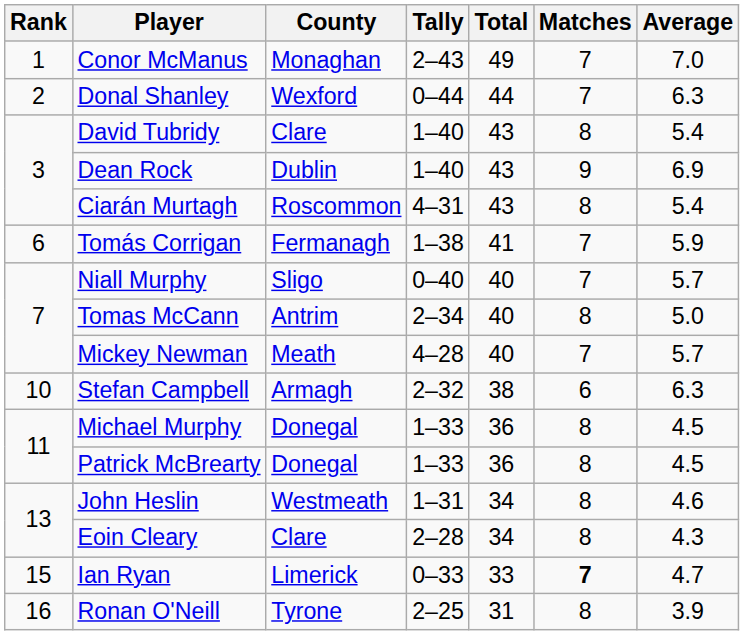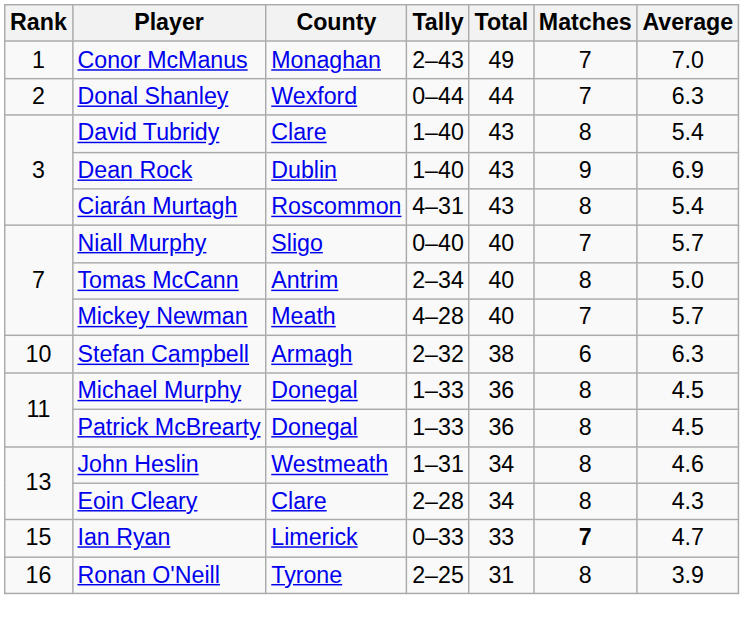- row: 6 | Tomás Corrigan | Fermanagh | 1–38 | 41 | 7 | 5.9
